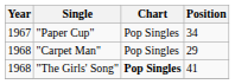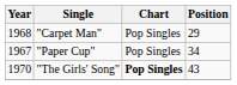rows swapped: "Paper Cup" <-> "Carpet Man"
"The Girls' Song" | Year: 1968 -> 1970
"The Girls' Song" | Position: 41 -> 43
